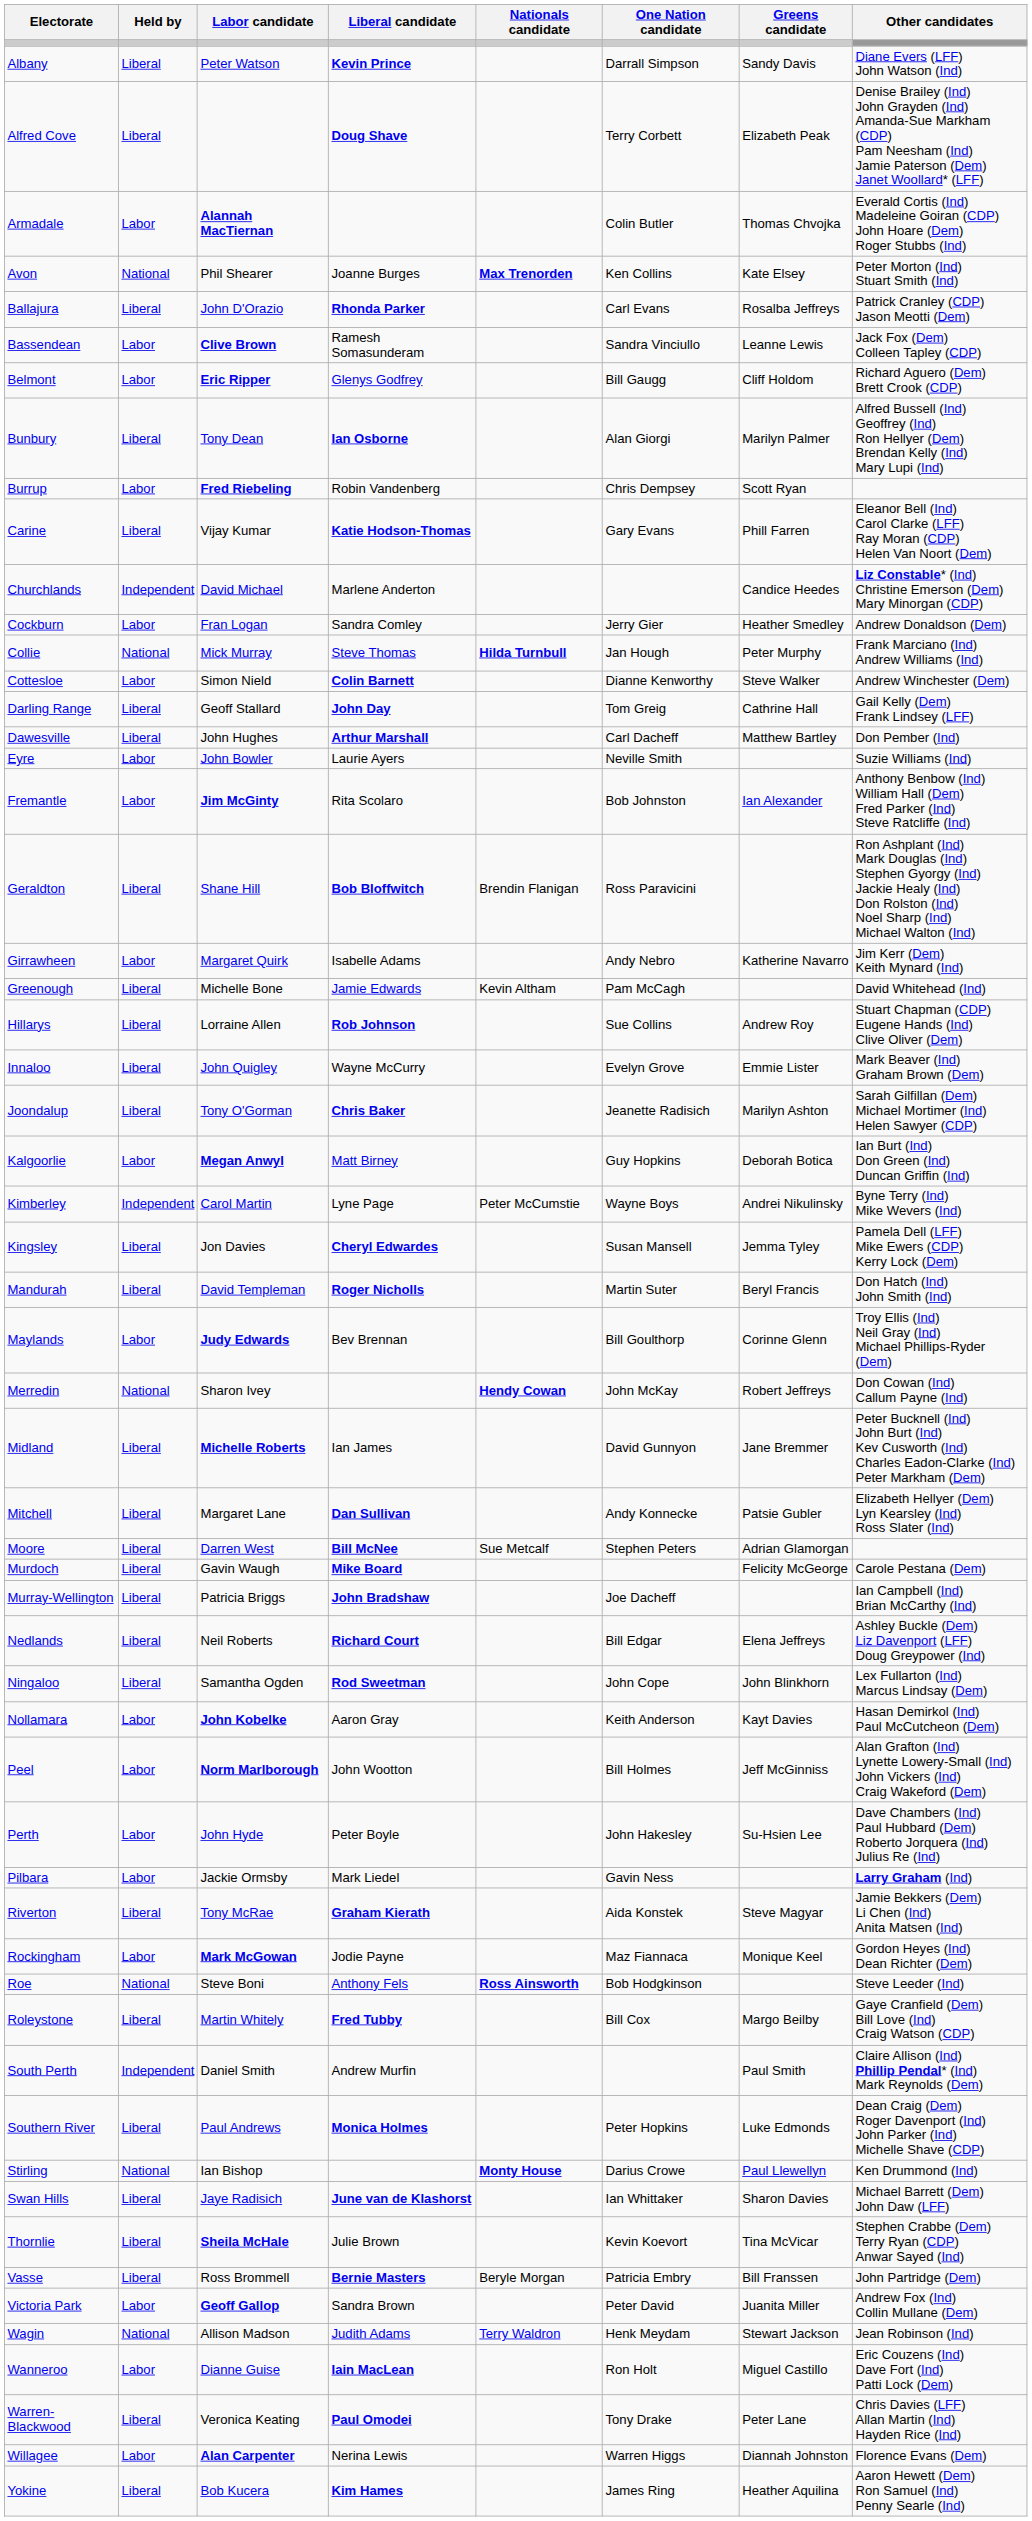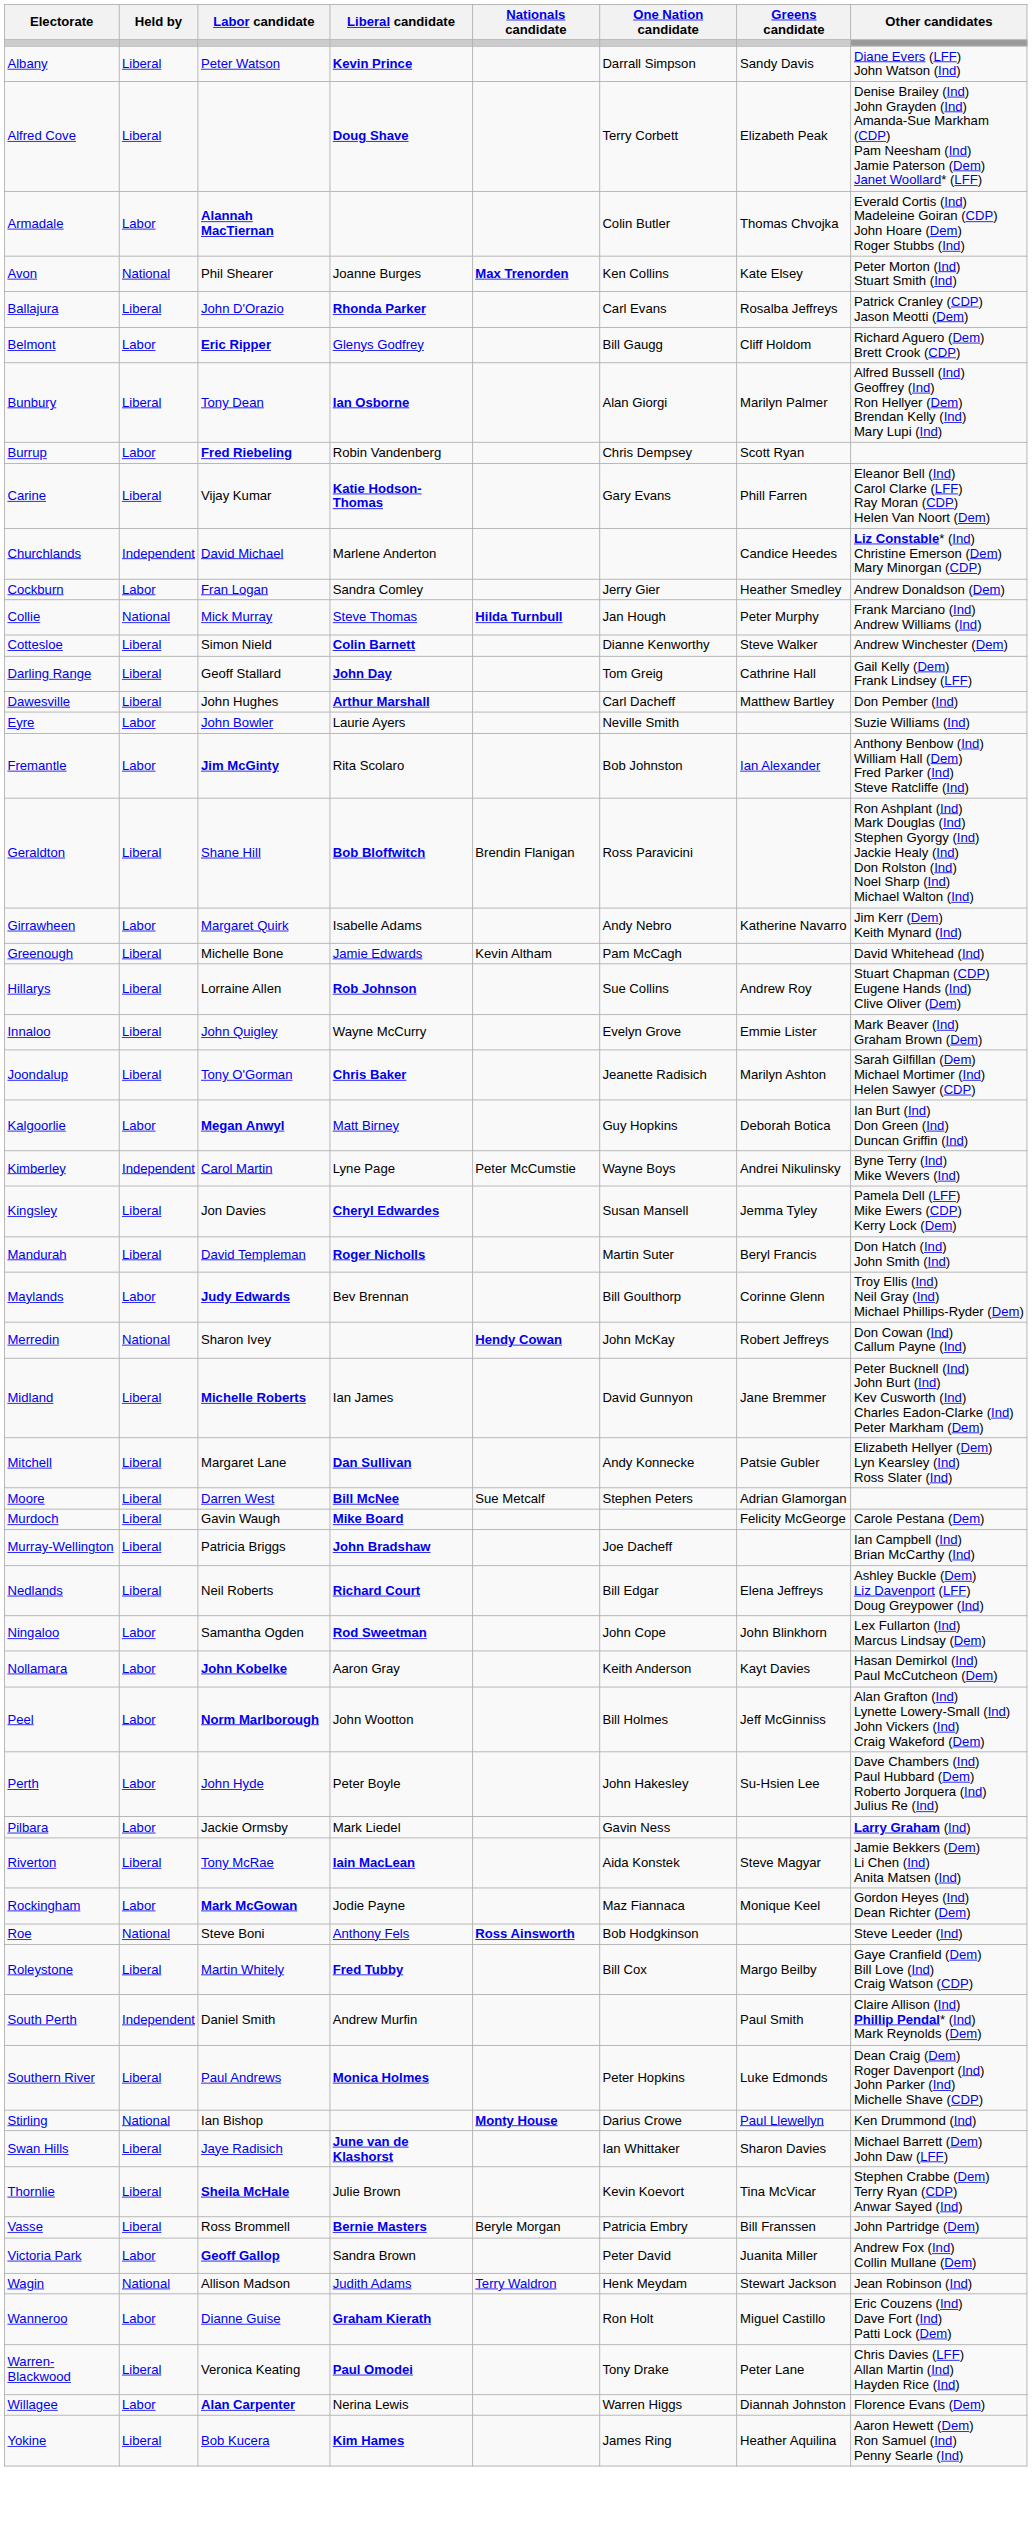- row: Bassendean | Labor | Clive Brown | Ramesh Somasunderam | Sandra Vinciullo | Leanne Lewis | Jack Fox (Dem) Colleen Tapley (CDP)
Cottesloe | Held by: Labor -> Liberal
Ningaloo | Held by: Liberal -> Labor
Riverton | Liberal candidate: Graham Kierath -> Iain MacLean
Wanneroo | Liberal candidate: Iain MacLean -> Graham Kierath
